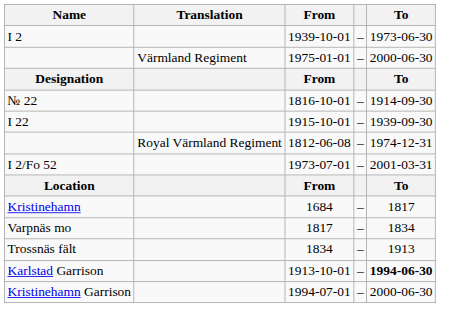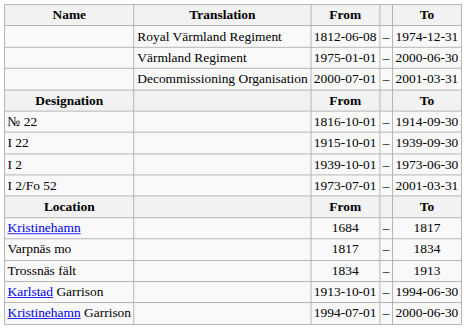rows swapped: 1812-06-08 <-> 1939-10-01
+ row: Decommissioning Organisation | 2000-07-01 | – | 2001-03-31
1913-10-01 | To: bold -> normal
